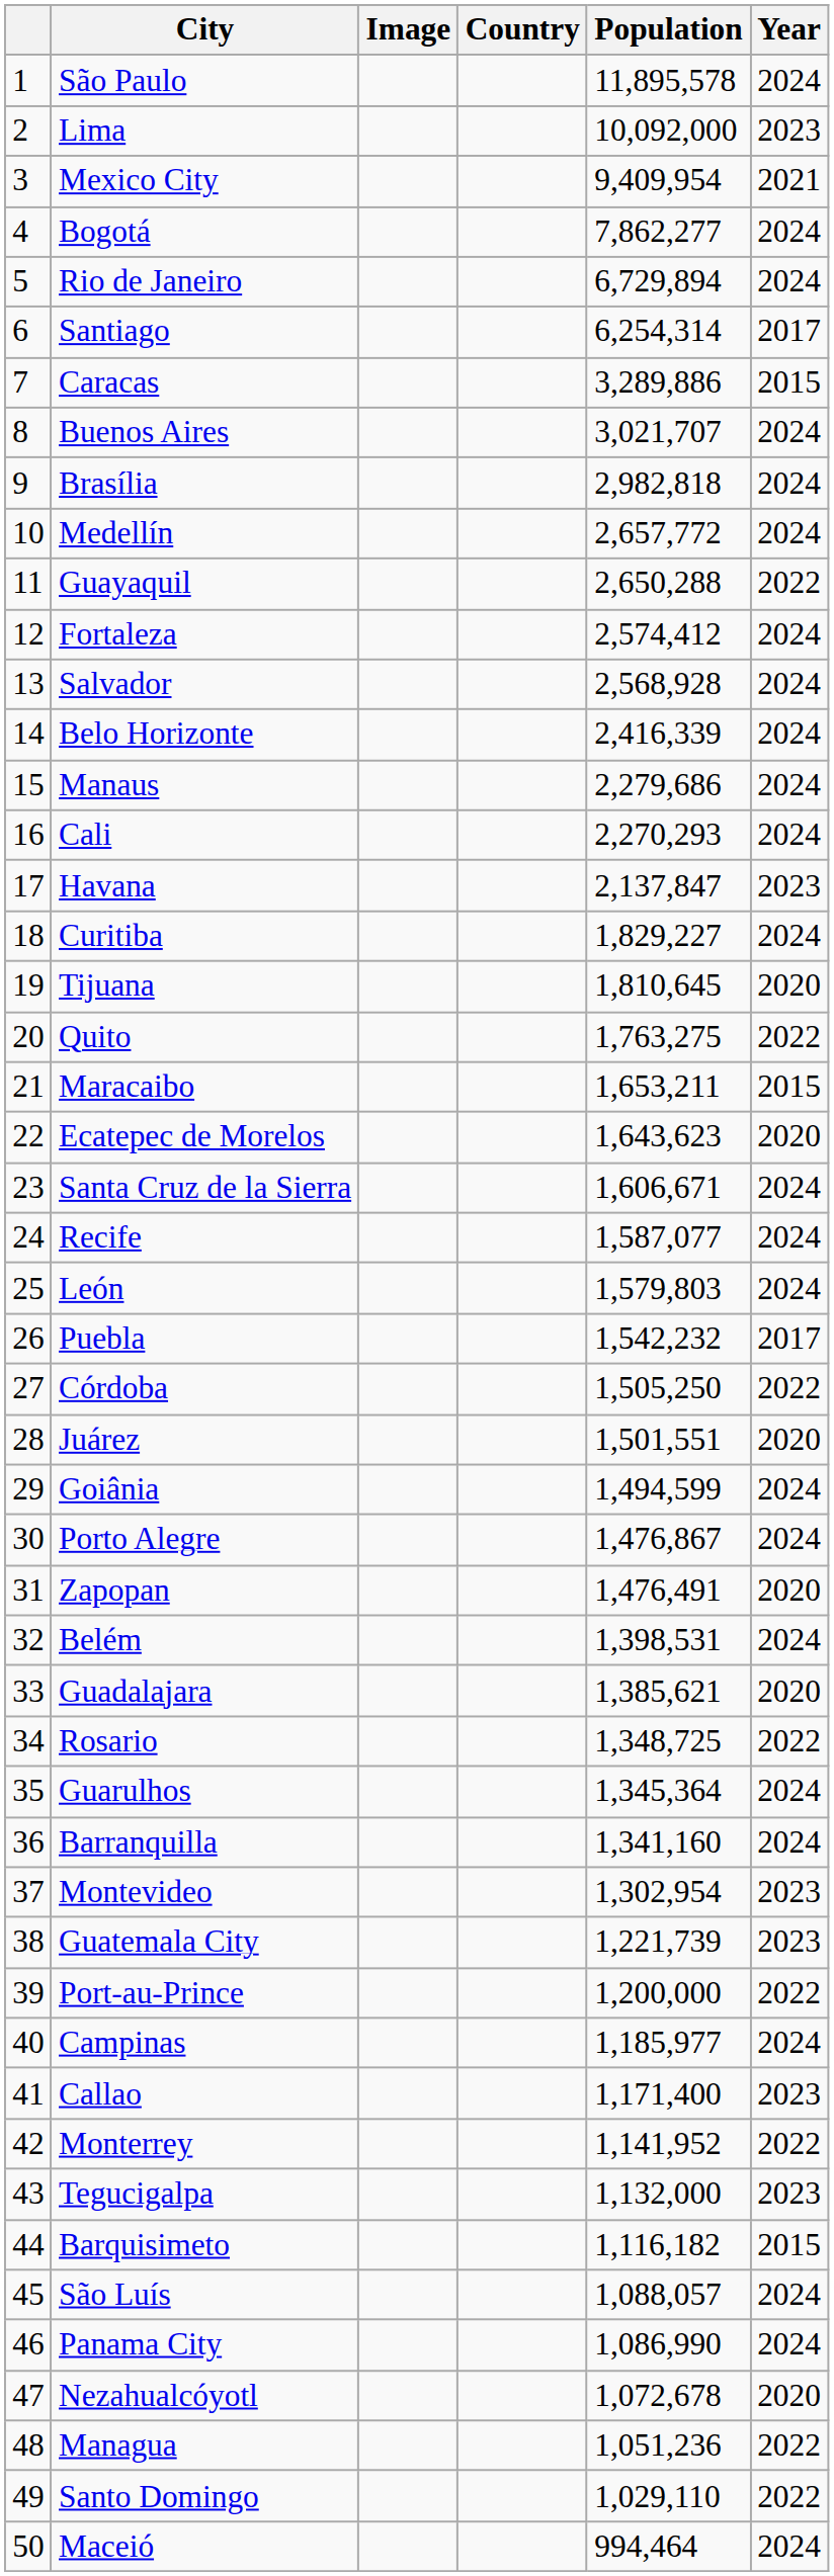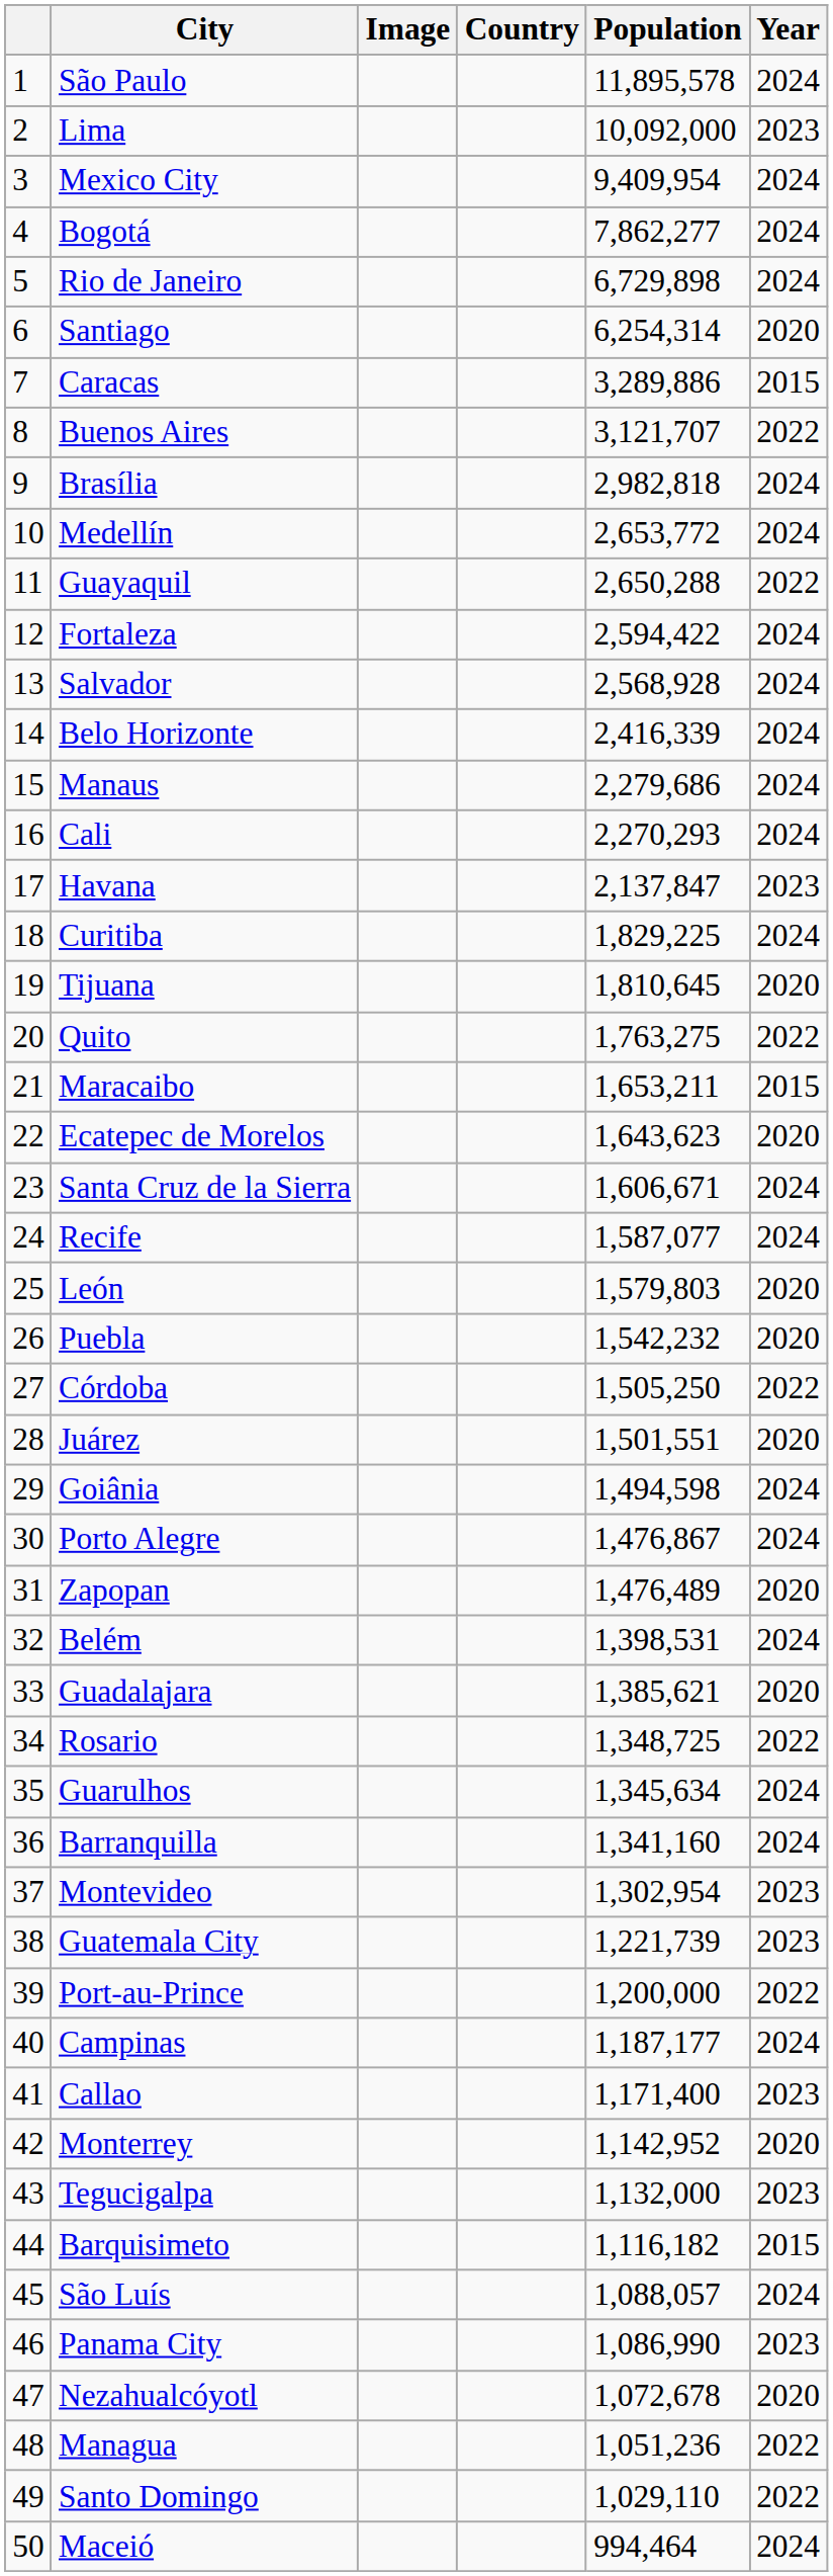Mexico City | Year: 2021 -> 2024
Rio de Janeiro | Population: 6,729,894 -> 6,729,898
Santiago | Year: 2017 -> 2020
Buenos Aires | Population: 3,021,707 -> 3,121,707
Buenos Aires | Year: 2024 -> 2022
Medellín | Population: 2,657,772 -> 2,653,772
Fortaleza | Population: 2,574,412 -> 2,594,422
Curitiba | Population: 1,829,227 -> 1,829,225
León | Year: 2024 -> 2020
Puebla | Year: 2017 -> 2020
Goiânia | Population: 1,494,599 -> 1,494,598
Zapopan | Population: 1,476,491 -> 1,476,489
Guarulhos | Population: 1,345,364 -> 1,345,634
Campinas | Population: 1,185,977 -> 1,187,177
Monterrey | Population: 1,141,952 -> 1,142,952
Monterrey | Year: 2022 -> 2020
Panama City | Year: 2024 -> 2023
